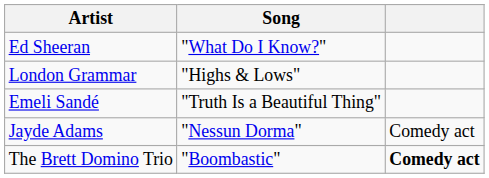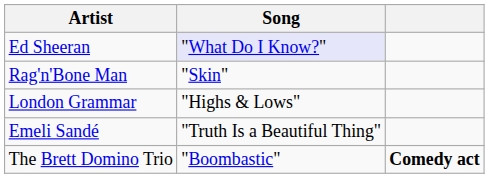Ed Sheeran | Song: no background -> lavender background
+ row: Rag'n'Bone Man | "Skin"
- row: Jayde Adams | "Nessun Dorma" | Comedy act
